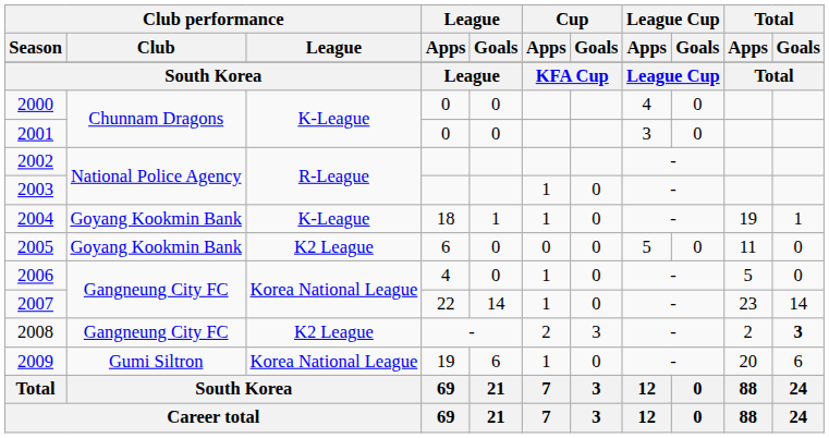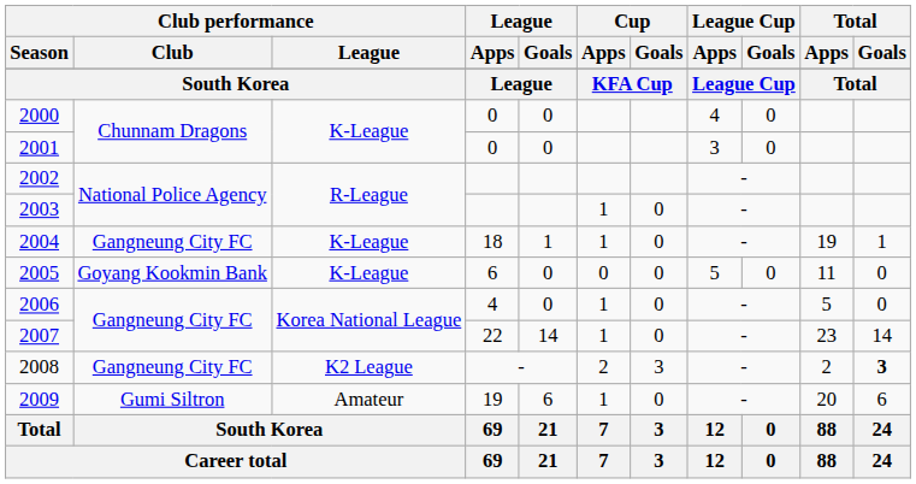2004 | Club performance / Club: Goyang Kookmin Bank -> Gangneung City FC
2005 | Club performance / League: K2 League -> K-League
2009 | Club performance / League: Korea National League -> Amateur
